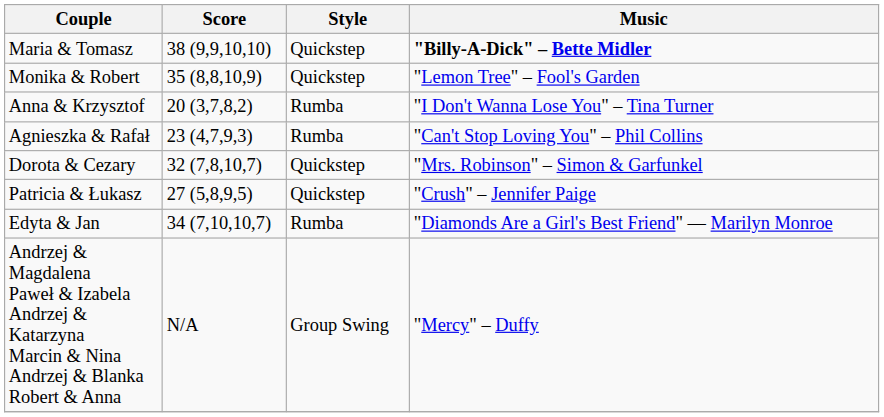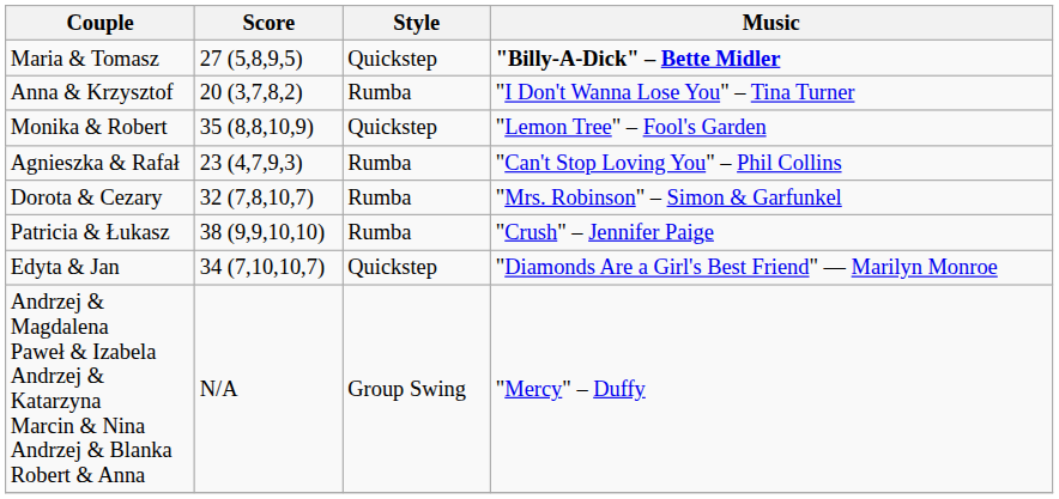Maria & Tomasz | Score: 38 (9,9,10,10) -> 27 (5,8,9,5)
rows swapped: Anna & Krzysztof <-> Monika & Robert
Dorota & Cezary | Style: Quickstep -> Rumba
Patricia & Łukasz | Score: 27 (5,8,9,5) -> 38 (9,9,10,10)
Patricia & Łukasz | Style: Quickstep -> Rumba
Edyta & Jan | Style: Rumba -> Quickstep
